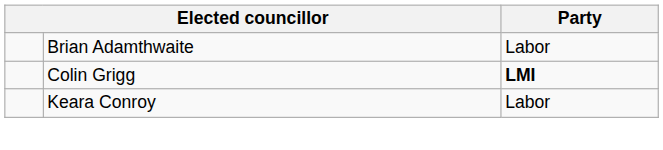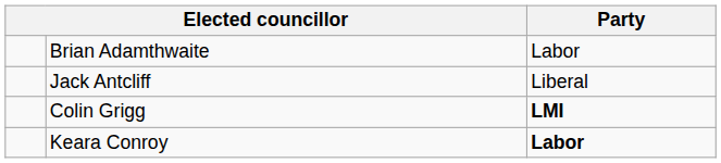+ row: Jack Antcliff | Liberal
Keara Conroy | Party: normal -> bold
